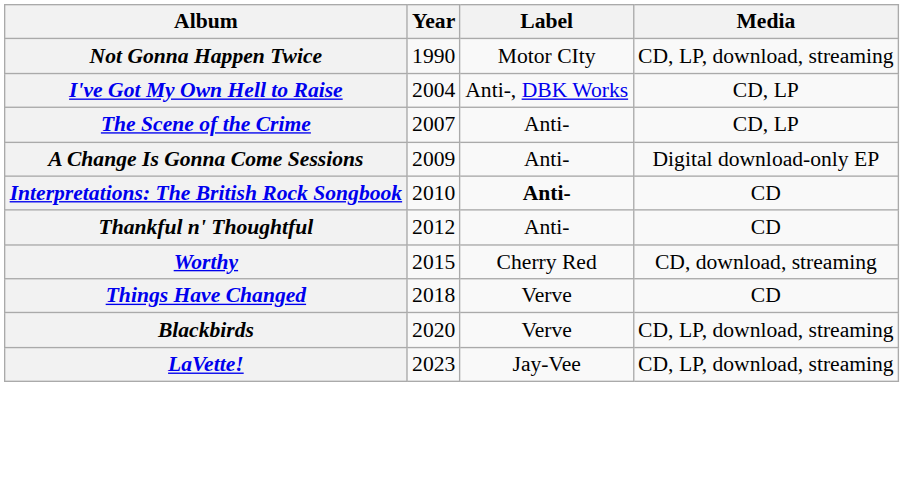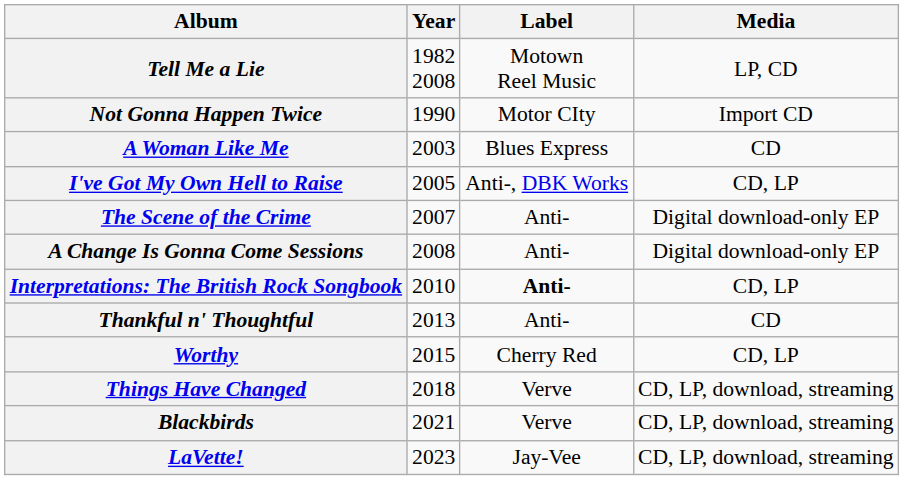+ row: Tell Me a Lie | 1982 2008 | Motown Reel Music | LP, CD
Not Gonna Happen Twice | Media: CD, LP, download, streaming -> Import CD
+ row: A Woman Like Me | 2003 | Blues Express | CD
I've Got My Own Hell to Raise | Year: 2004 -> 2005
The Scene of the Crime | Media: CD, LP -> Digital download-only EP
A Change Is Gonna Come Sessions | Year: 2009 -> 2008
Interpretations: The British Rock Songbook | Media: CD -> CD, LP
Thankful n' Thoughtful | Year: 2012 -> 2013
Worthy | Media: CD, download, streaming -> CD, LP
Things Have Changed | Media: CD -> CD, LP, download, streaming
Blackbirds | Year: 2020 -> 2021
